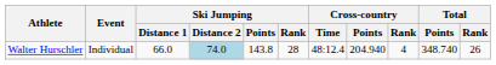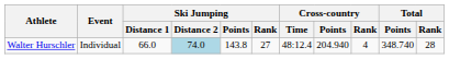Walter Hurschler | Ski Jumping / Rank: 28 -> 27
Walter Hurschler | Total / Rank: 26 -> 28
